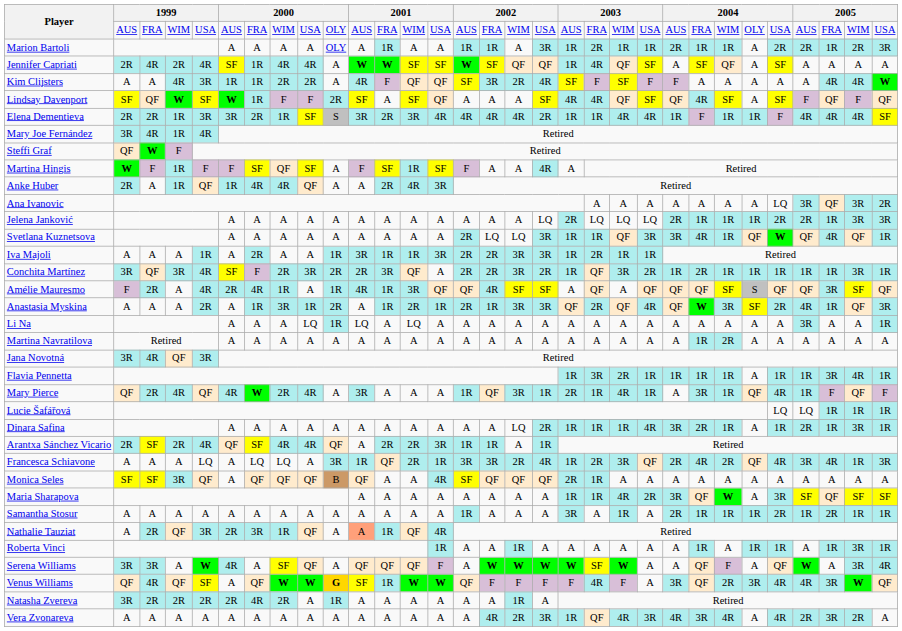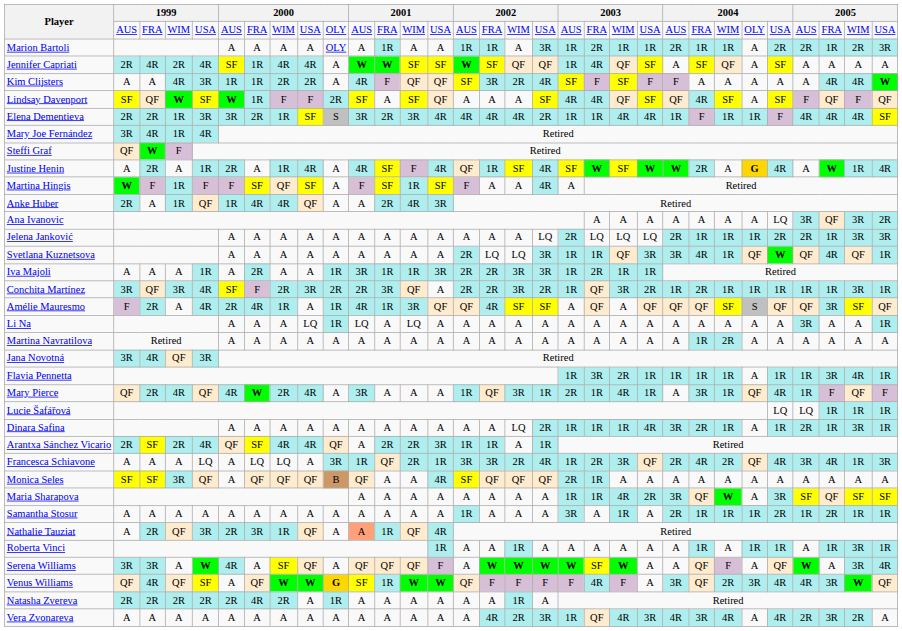+ row: Justine Henin | A | 2R | A | 1R | 2R | A | 1R | 4R | A | 4R | SF | F | 4R | QF | 1R | SF | 4R | SF | W | SF | W | W | 2R | A | G | 4R | A | W | 1R | 4R
- row: Anastasia Myskina | A | A | A | 2R | A | 1R | 3R | 1R | 2R | A | 1R | 2R | 1R | 2R | 1R | 3R | 3R | QF | 2R | QF | 4R | QF | W | 3R | SF | 2R | 4R | 1R | QF | 3R
Natasha Zvereva | column 2: 3R -> 2R
